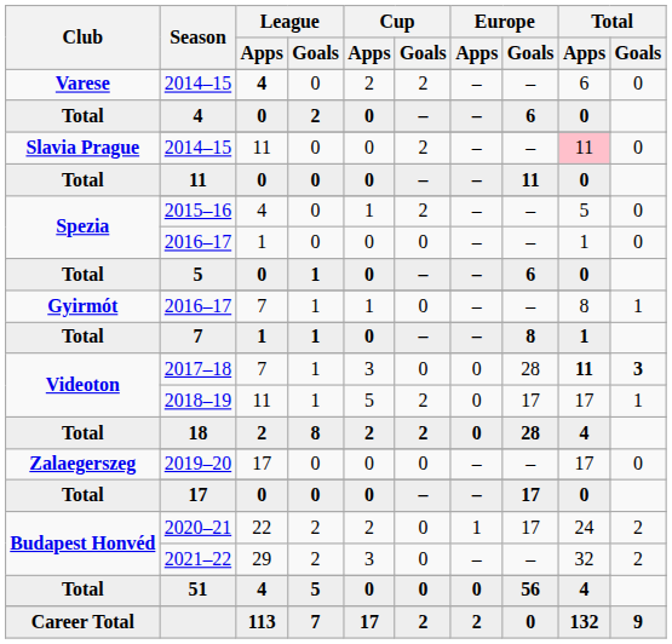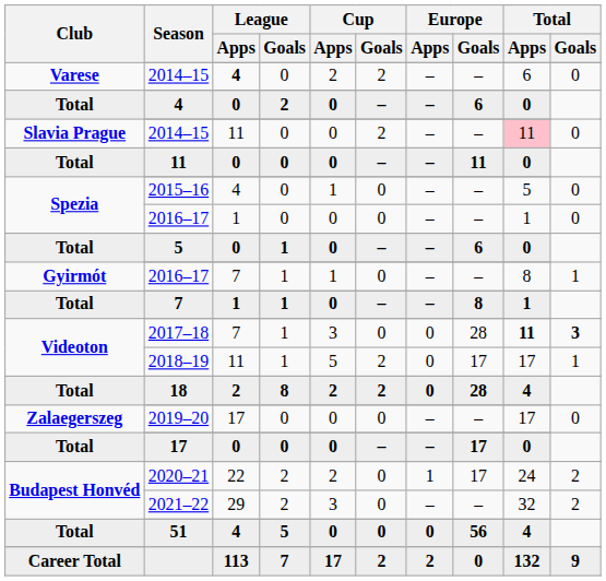2015–16 | Cup / Goals: 2 -> 0
